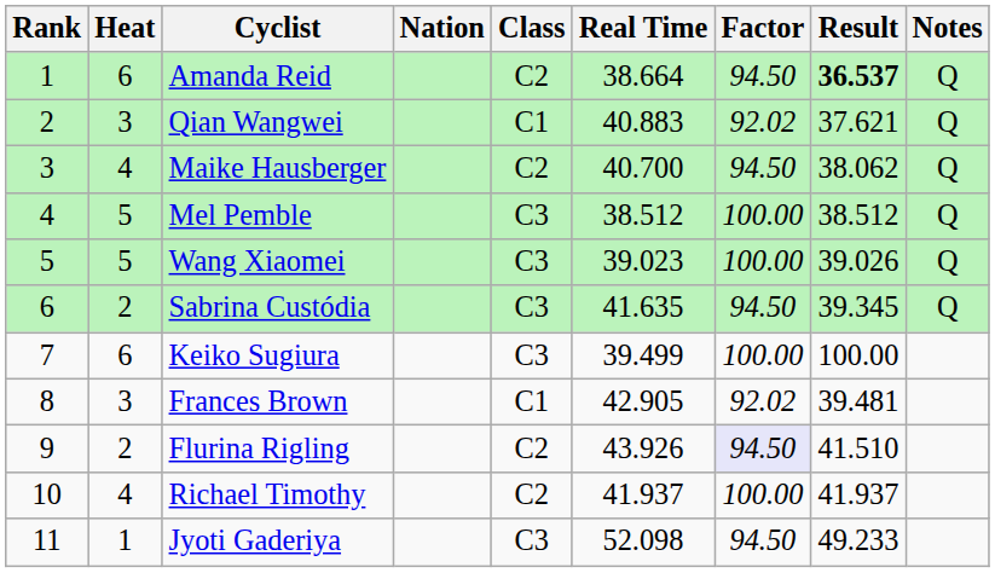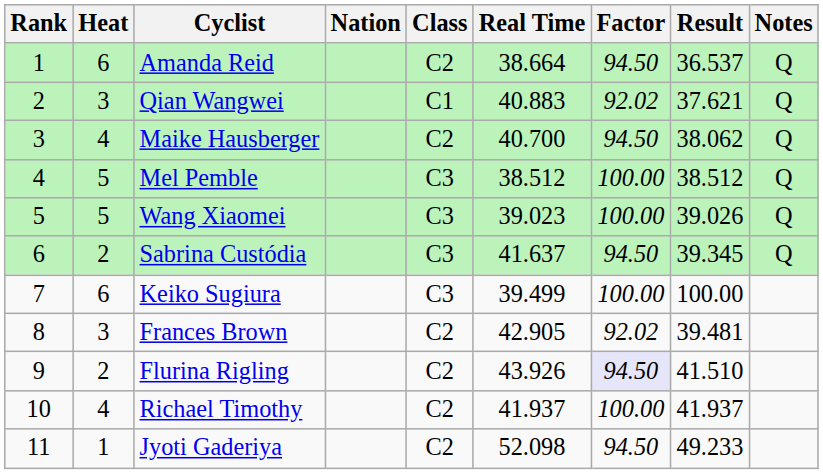Amanda Reid | Result: bold -> normal
Sabrina Custódia | Real Time: 41.635 -> 41.637
Frances Brown | Class: C1 -> C2
Jyoti Gaderiya | Class: C3 -> C2
